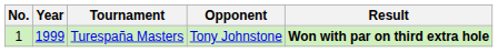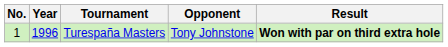Turespaña Masters | Year: 1999 -> 1996
